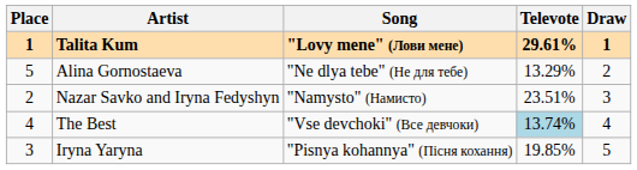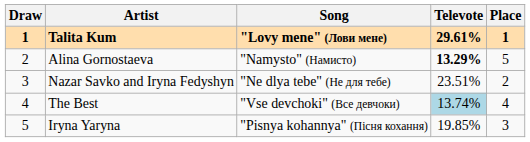columns swapped: Draw <-> Place
Alina Gornostaeva | Song: "Ne dlya tebe" (Не для тебе) -> "Namysto" (Намисто)
Alina Gornostaeva | Televote: normal -> bold
Nazar Savko and Iryna Fedyshyn | Song: "Namysto" (Намисто) -> "Ne dlya tebe" (Не для тебе)
